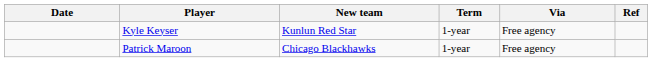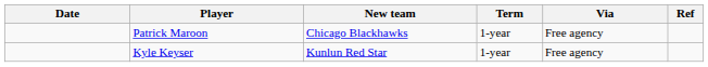rows swapped: Patrick Maroon <-> Kyle Keyser
